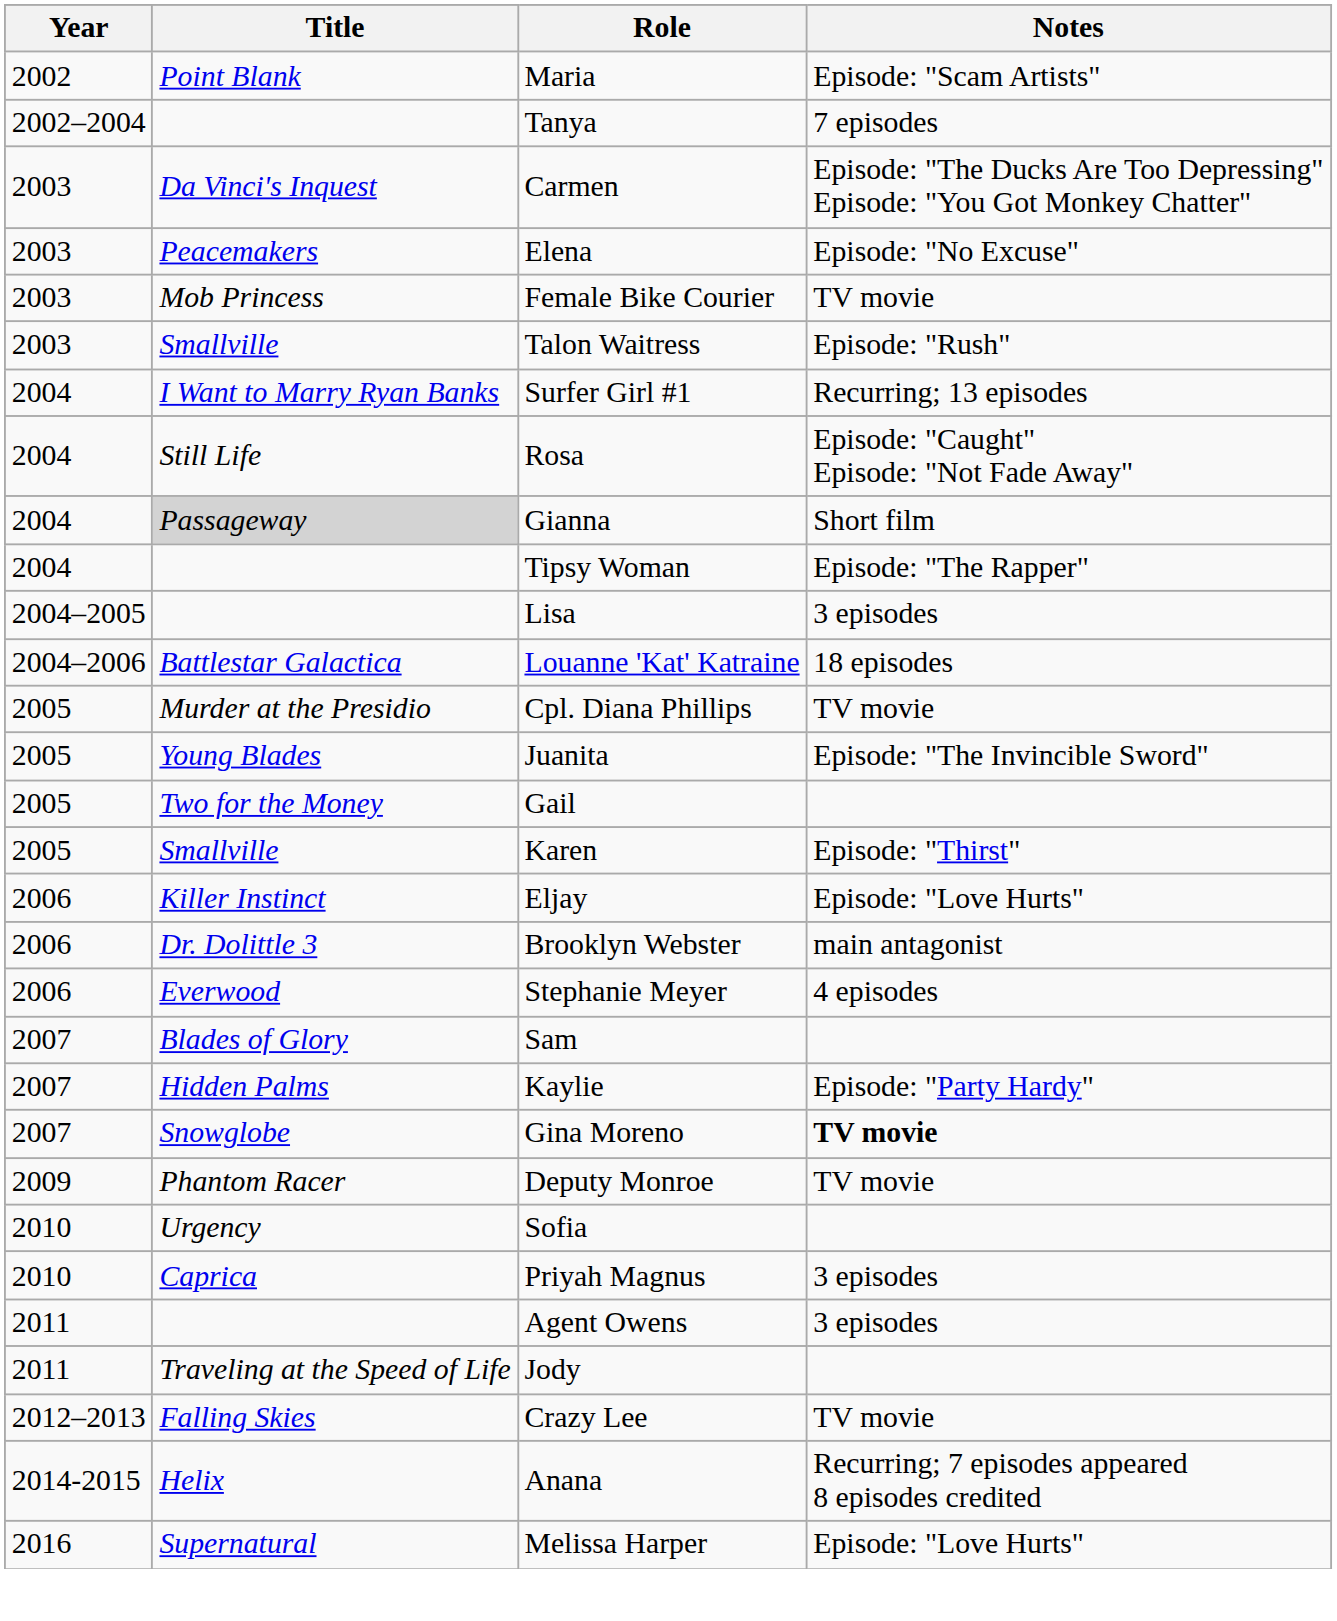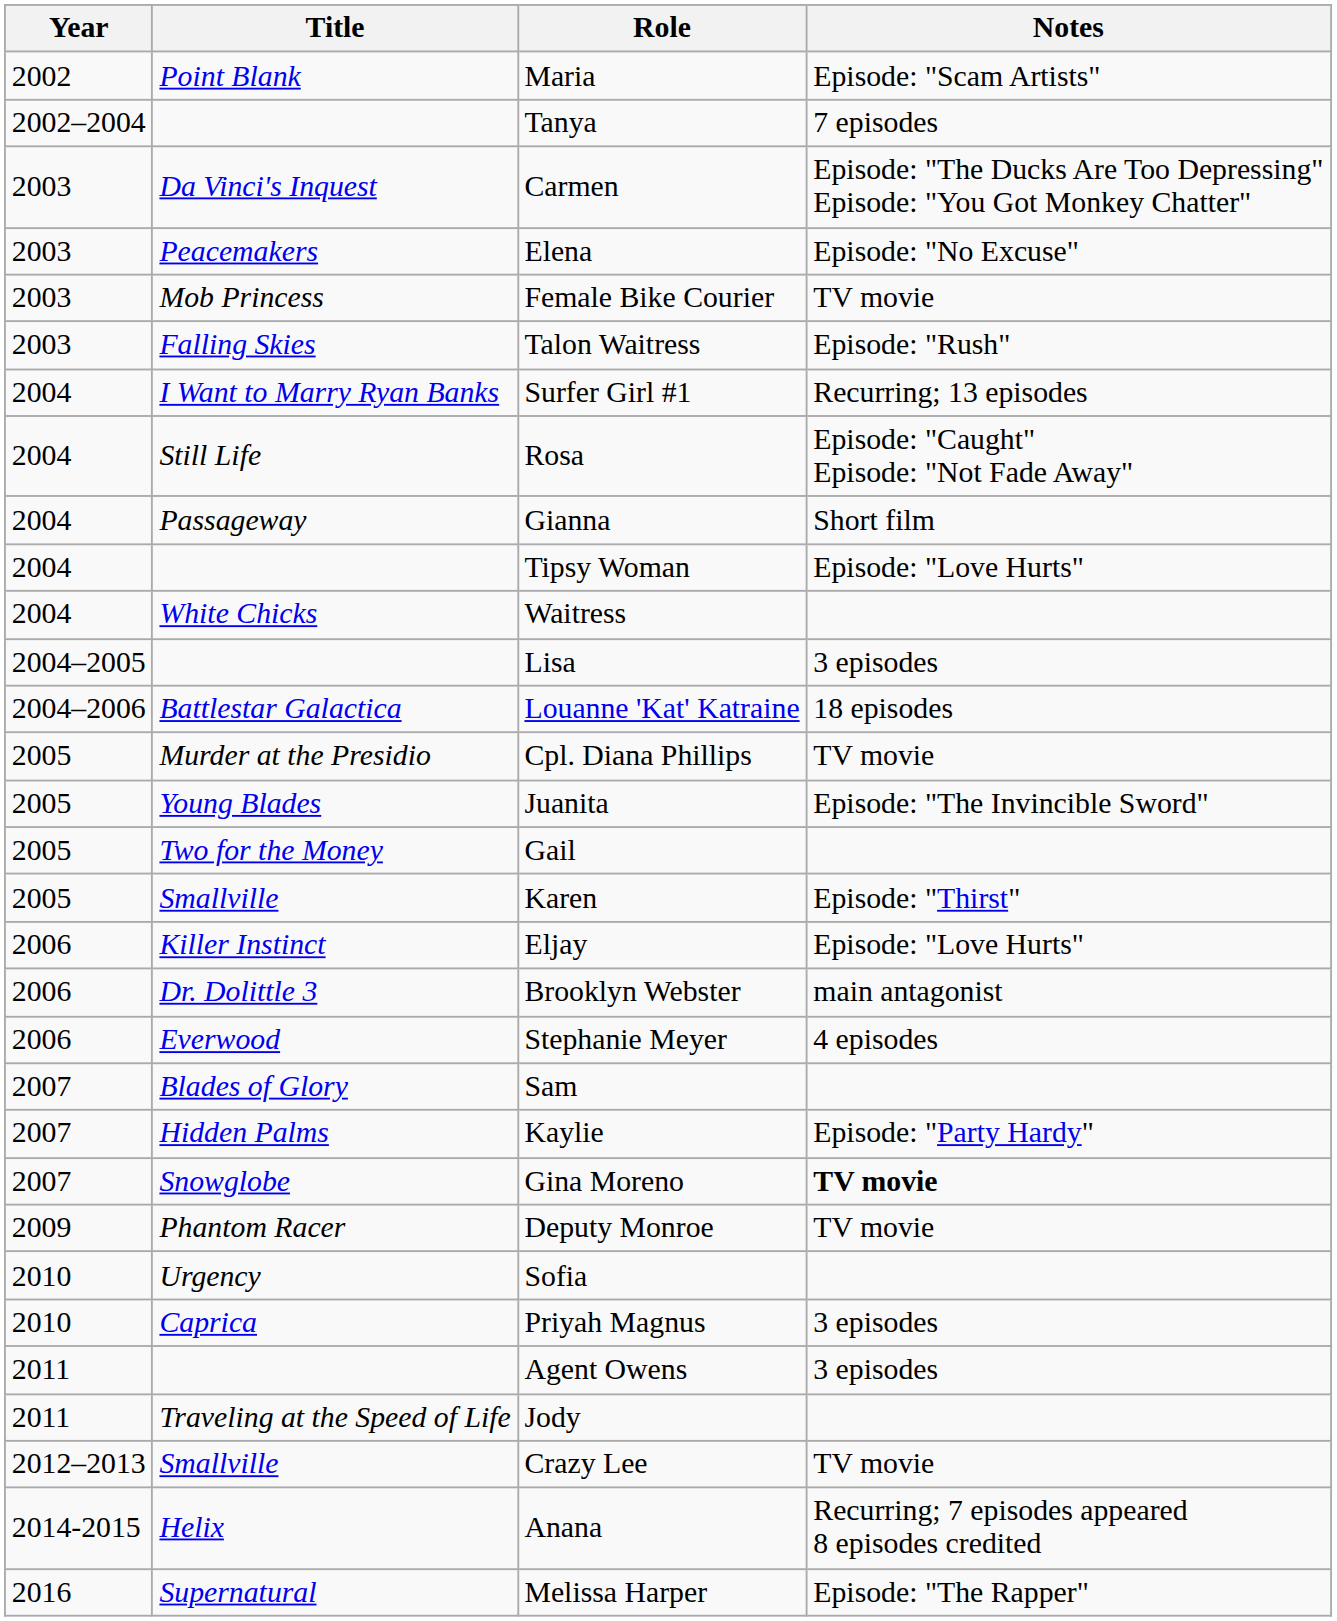Talon Waitress | Title: Smallville -> Falling Skies
Gianna | Title: lightgrey background -> no background
Tipsy Woman | Notes: Episode: "The Rapper" -> Episode: "Love Hurts"
+ row: 2004 | White Chicks | Waitress
Crazy Lee | Title: Falling Skies -> Smallville
Melissa Harper | Notes: Episode: "Love Hurts" -> Episode: "The Rapper"
